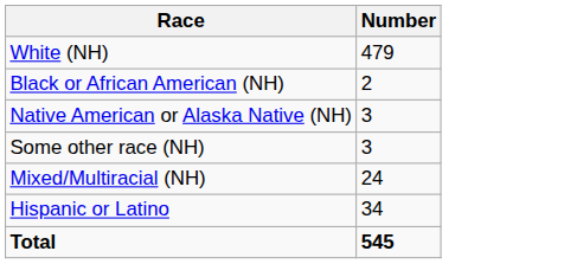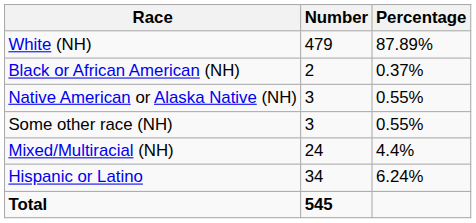+ column: Percentage | 87.89% | 0.37% | 0.55% | 0.55% | 4.4% | 6.24%
